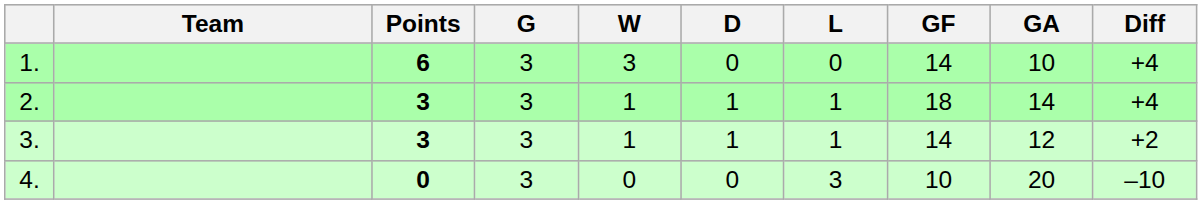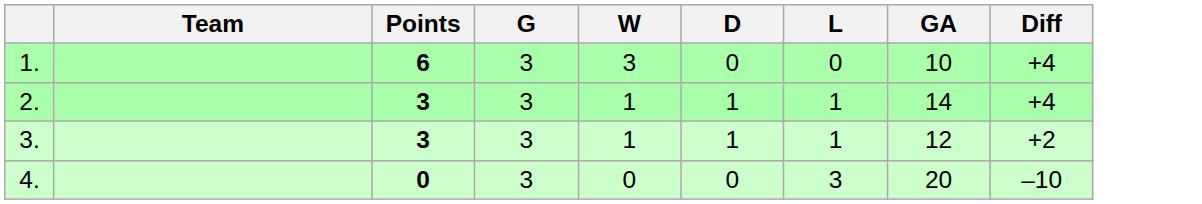- column: GF | 14 | 18 | 14 | 10
